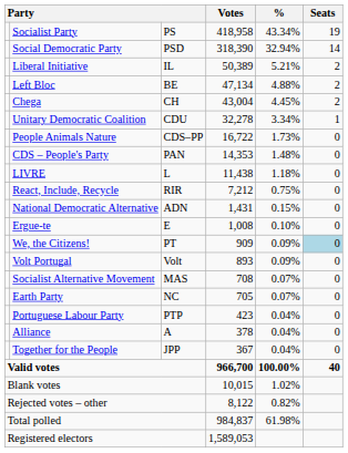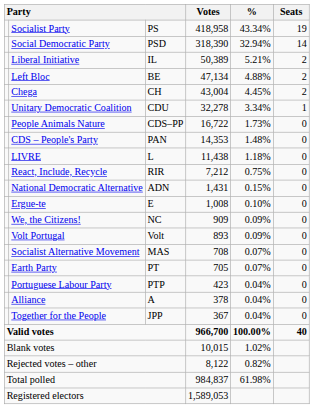We, the Citizens! | column 3: PT -> NC
We, the Citizens! | Seats: lightblue background -> no background
Earth Party | column 3: NC -> PT
